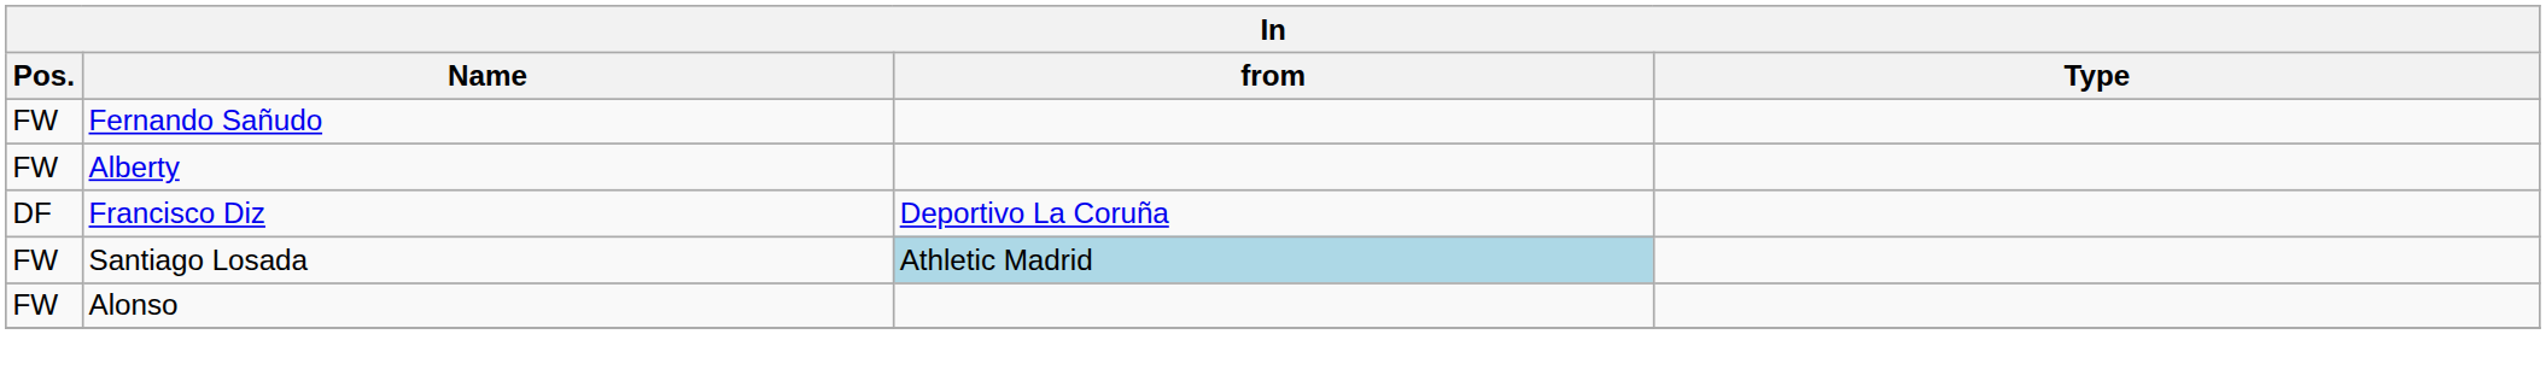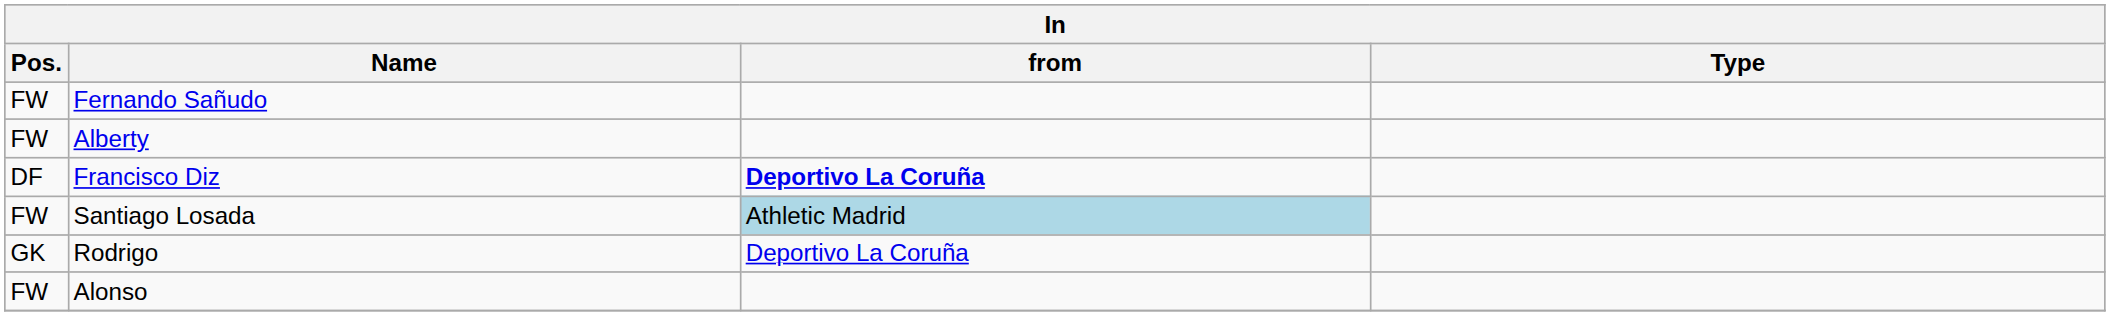Francisco Diz | from: normal -> bold
+ row: GK | Rodrigo | Deportivo La Coruña
